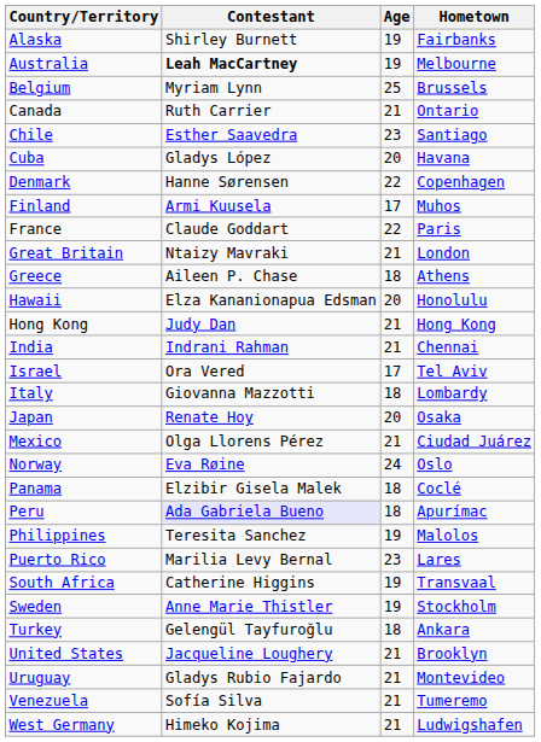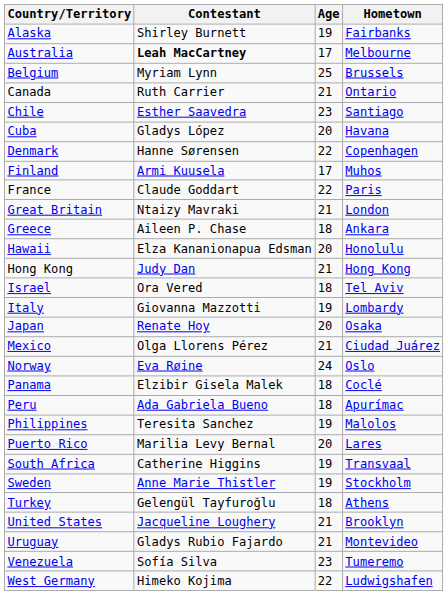Australia | Age: 19 -> 17
Greece | Hometown: Athens -> Ankara
- row: India | Indrani Rahman | 21 | Chennai
Israel | Age: 17 -> 18
Italy | Age: 18 -> 19
Peru | Contestant: lavender background -> no background
Puerto Rico | Age: 23 -> 20
Turkey | Hometown: Ankara -> Athens
Venezuela | Age: 21 -> 23
West Germany | Age: 21 -> 22
